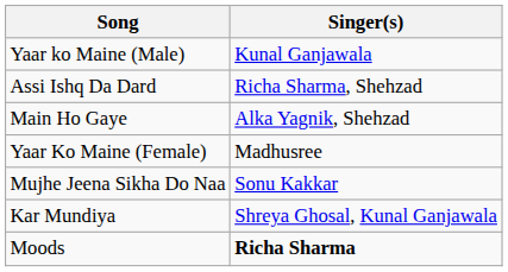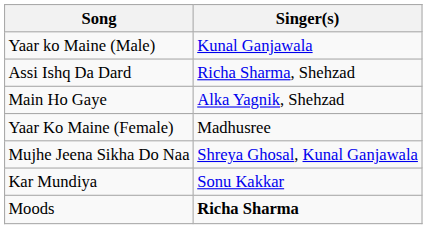Mujhe Jeena Sikha Do Naa | Singer(s): Sonu Kakkar -> Shreya Ghosal, Kunal Ganjawala
Kar Mundiya | Singer(s): Shreya Ghosal, Kunal Ganjawala -> Sonu Kakkar
